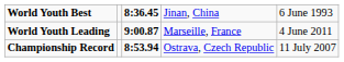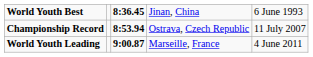rows swapped: Championship Record <-> World Youth Leading
